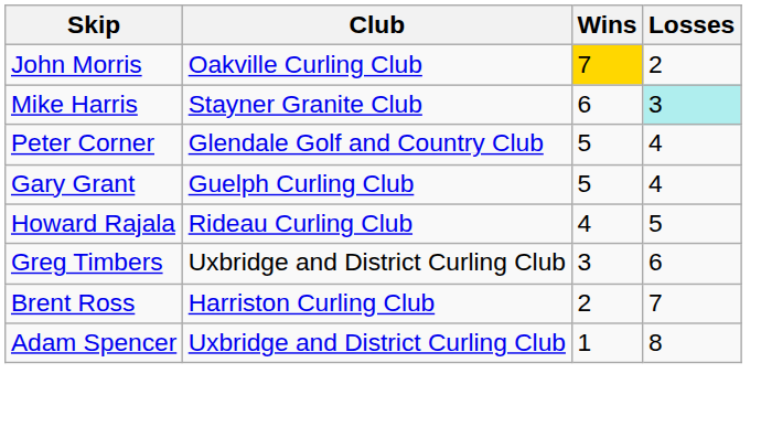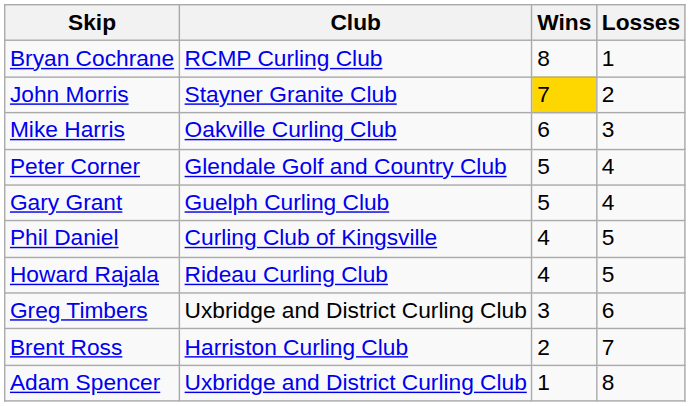+ row: Bryan Cochrane | RCMP Curling Club | 8 | 1
John Morris | Club: Oakville Curling Club -> Stayner Granite Club
Mike Harris | Club: Stayner Granite Club -> Oakville Curling Club
Mike Harris | Losses: paleturquoise background -> no background
+ row: Phil Daniel | Curling Club of Kingsville | 4 | 5
